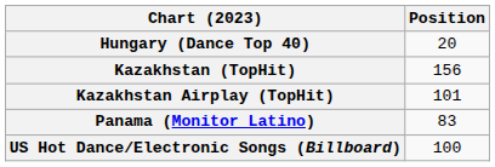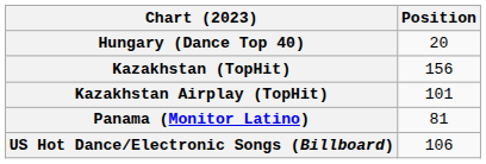Panama (Monitor Latino) | Position: 83 -> 81
US Hot Dance/Electronic Songs (Billboard) | Position: 100 -> 106
